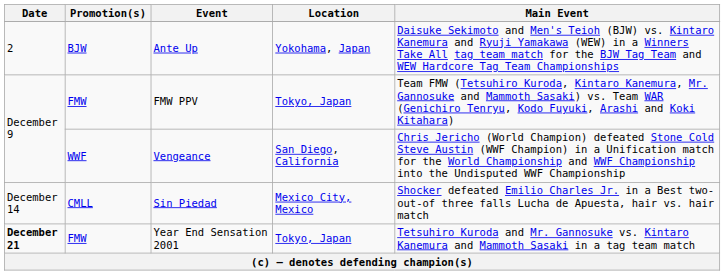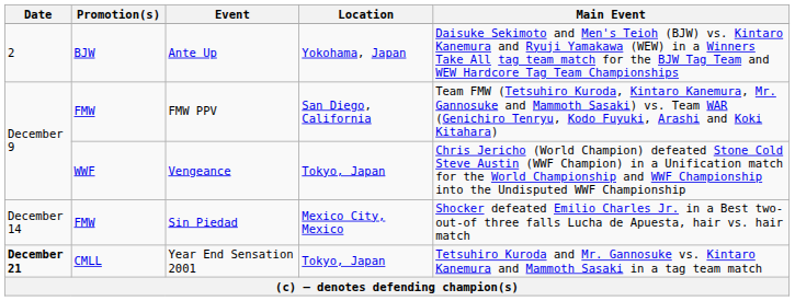FMW PPV | Location: Tokyo, Japan -> San Diego, California
Vengeance | Location: San Diego, California -> Tokyo, Japan
Sin Piedad | Promotion(s): CMLL -> FMW
Year End Sensation 2001 | Promotion(s): FMW -> CMLL
